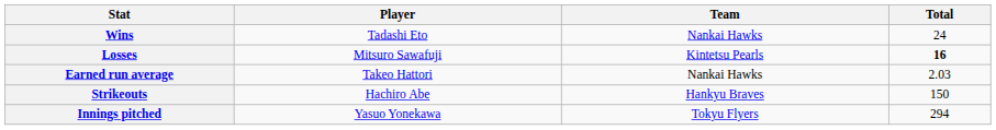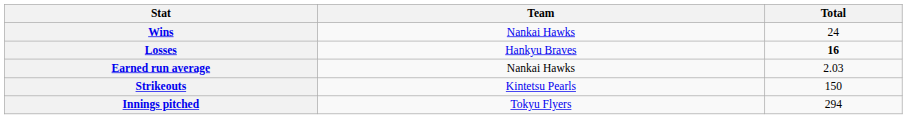- column: Player | Tadashi Eto | Mitsuro Sawafuji | Takeo Hattori | Hachiro Abe | Yasuo Yonekawa
Losses | Team: Kintetsu Pearls -> Hankyu Braves
Strikeouts | Team: Hankyu Braves -> Kintetsu Pearls
